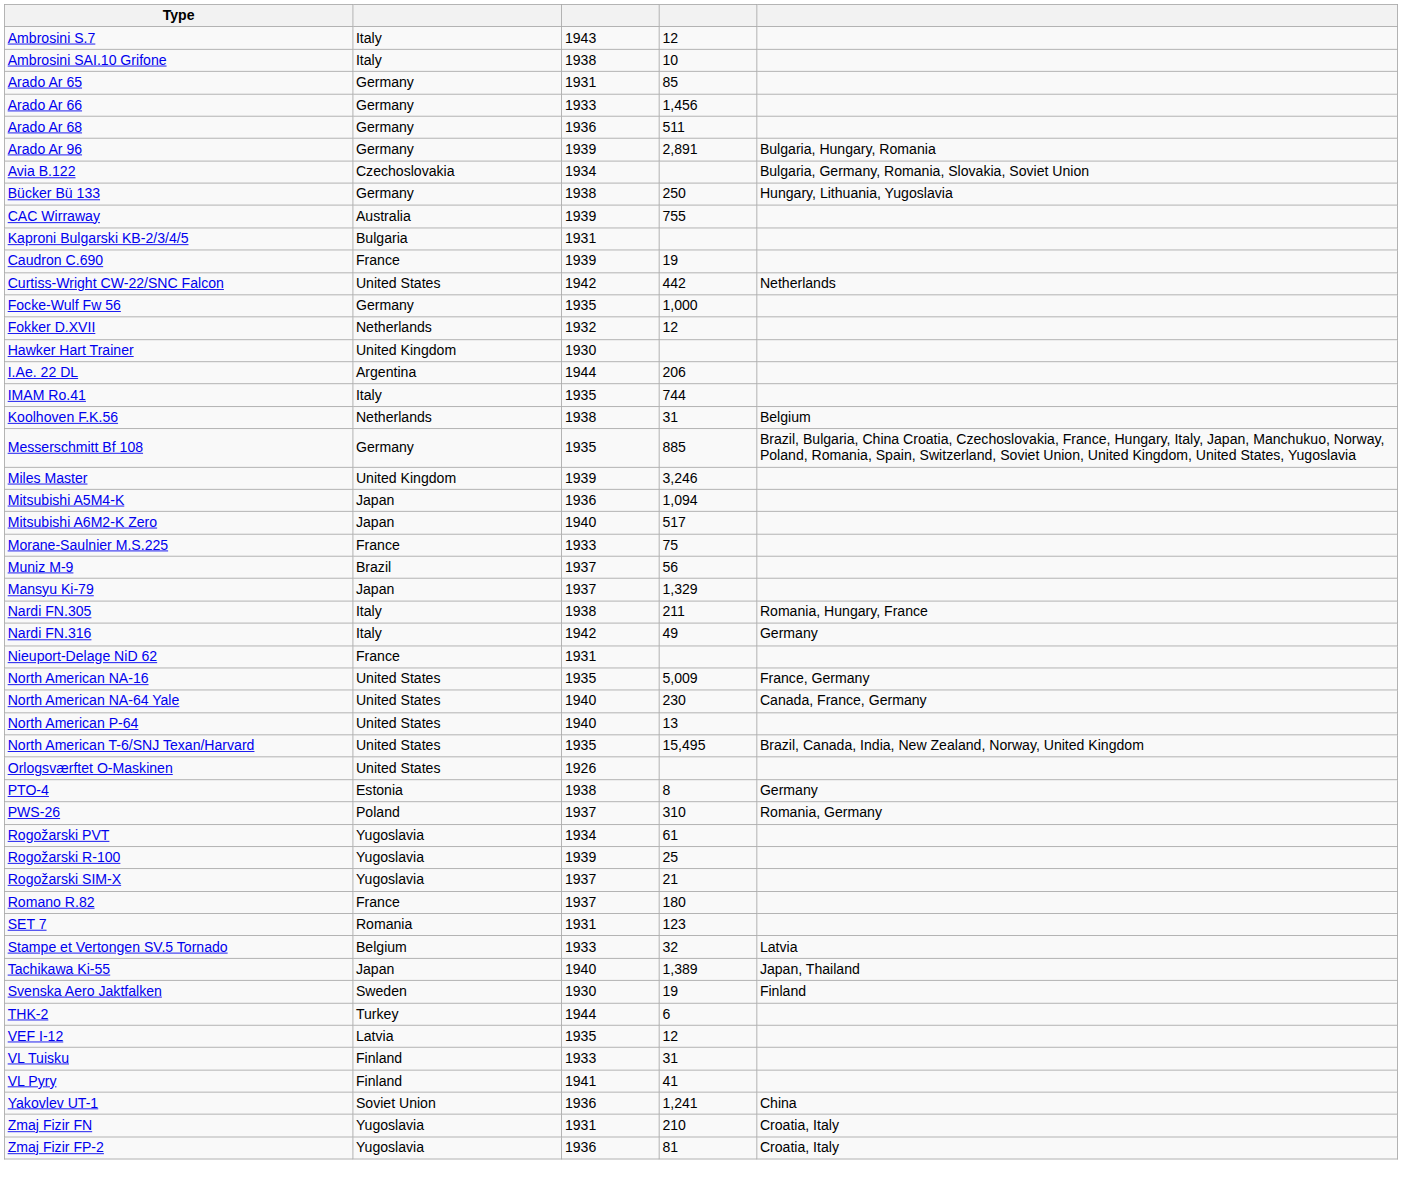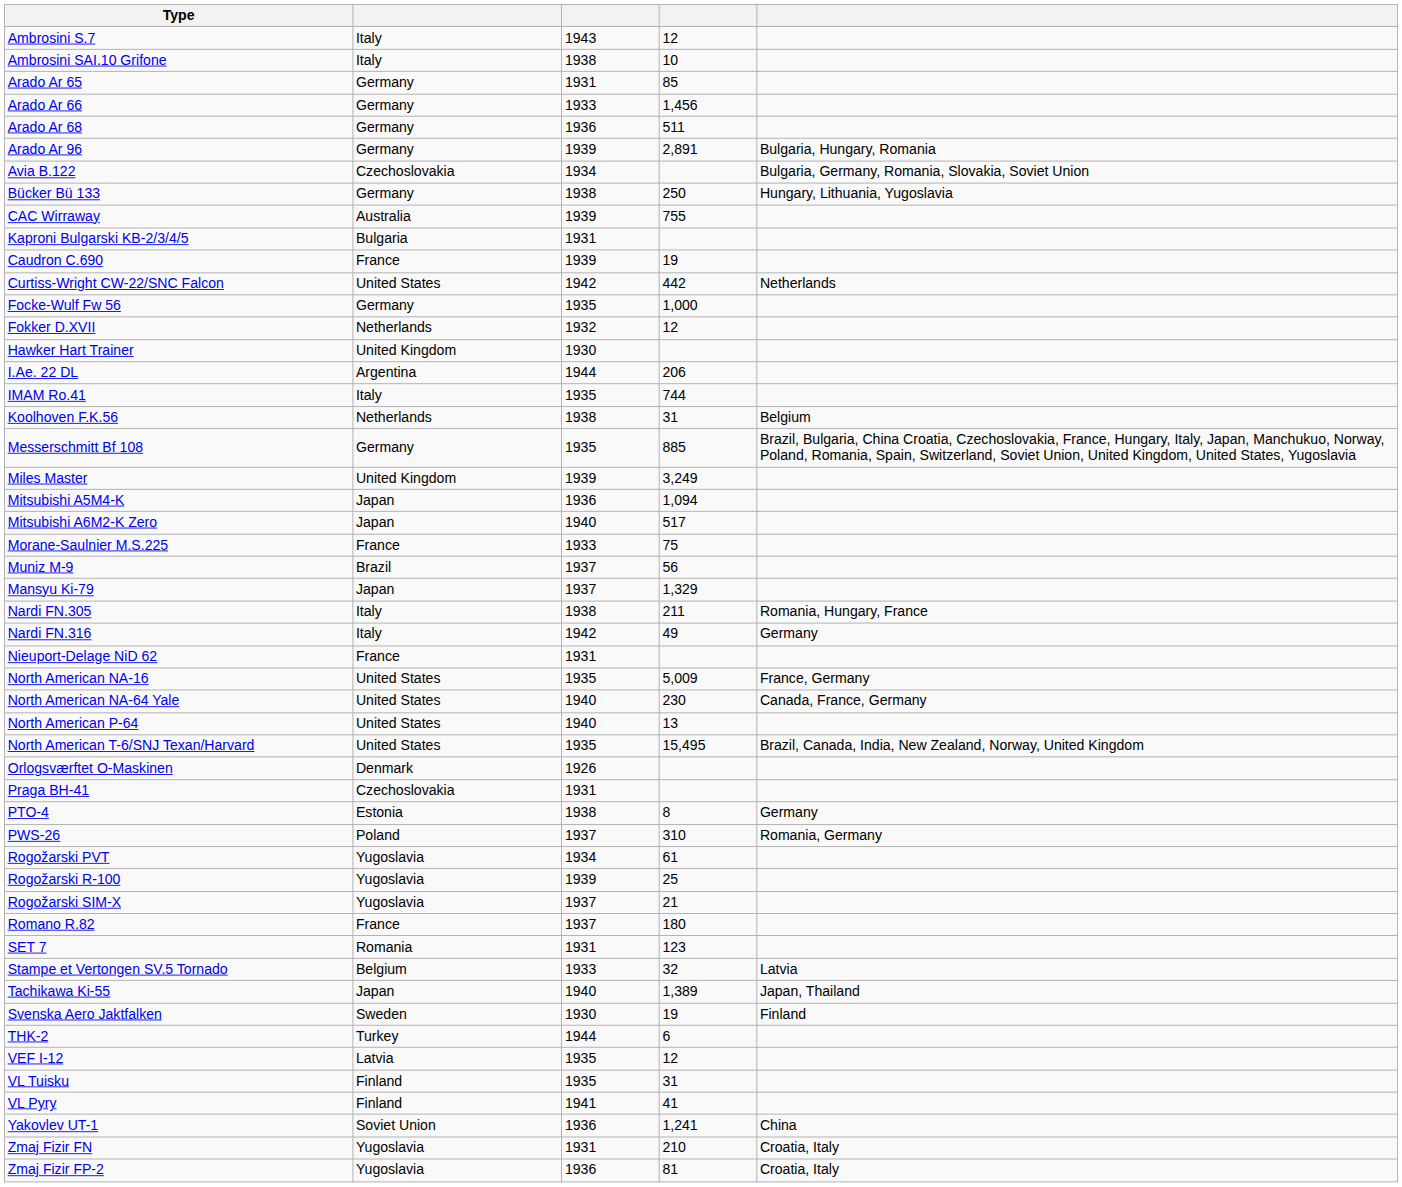Miles Master | column 4: 3,246 -> 3,249
Orlogsværftet O-Maskinen | column 2: United States -> Denmark
+ row: Praga BH-41 | Czechoslovakia | 1931
VL Tuisku | column 3: 1933 -> 1935
